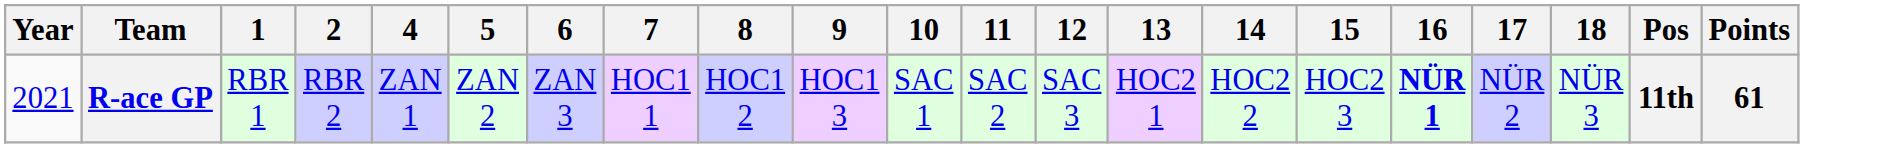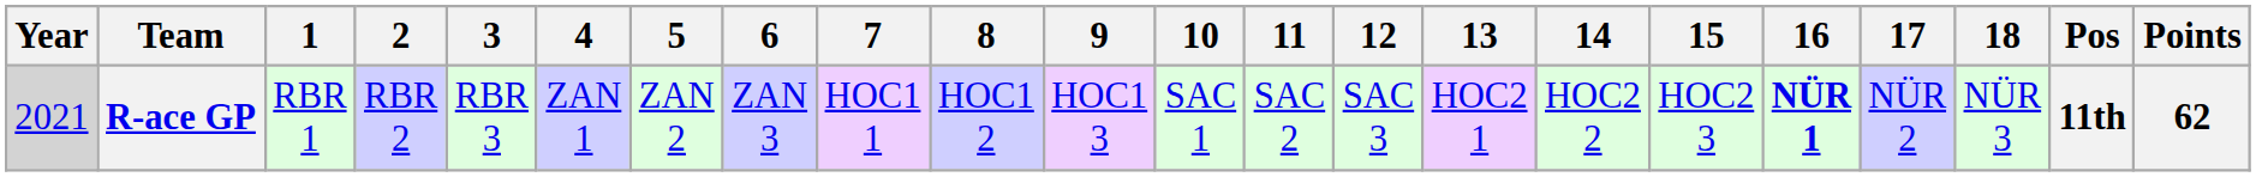+ column: 3 | RBR 3
R-ace GP | Year: no background -> lightgrey background
R-ace GP | Points: 61 -> 62
